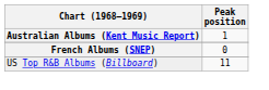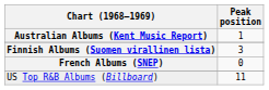+ row: Finnish Albums (Suomen virallinen lista) | 3
